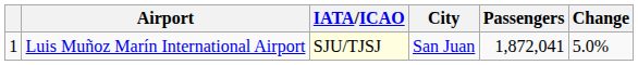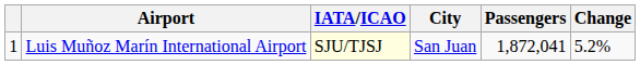Luis Muñoz Marín International Airport | Change: 5.0% -> 5.2%
